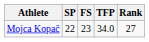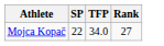- column: FS | 23
